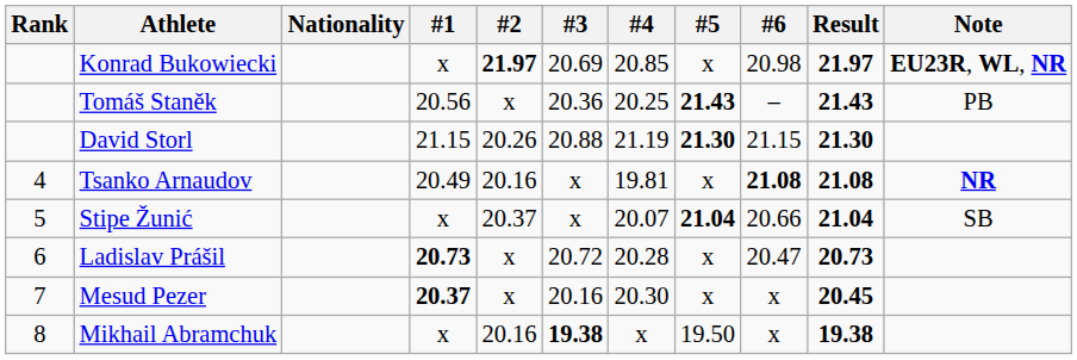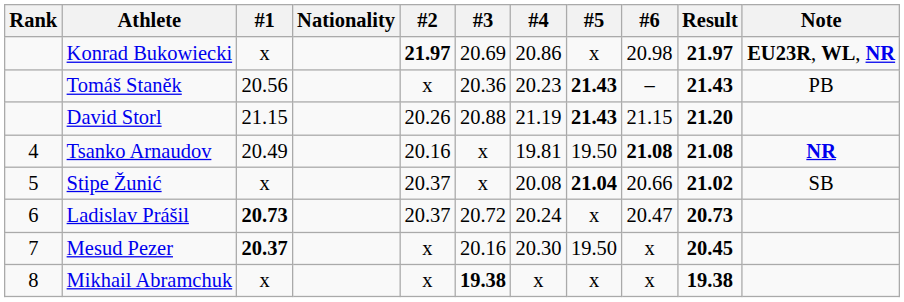columns swapped: Nationality <-> #1
Konrad Bukowiecki | #4: 20.85 -> 20.86
Tomáš Staněk | #4: 20.25 -> 20.23
David Storl | #5: 21.30 -> 21.43
David Storl | Result: 21.30 -> 21.20
Tsanko Arnaudov | #5: x -> 19.50
Stipe Žunić | #4: 20.07 -> 20.08
Stipe Žunić | Result: 21.04 -> 21.02
Ladislav Prášil | #2: x -> 20.37
Ladislav Prášil | #4: 20.28 -> 20.24
Mesud Pezer | #5: x -> 19.50
Mikhail Abramchuk | #2: 20.16 -> x
Mikhail Abramchuk | #5: 19.50 -> x
